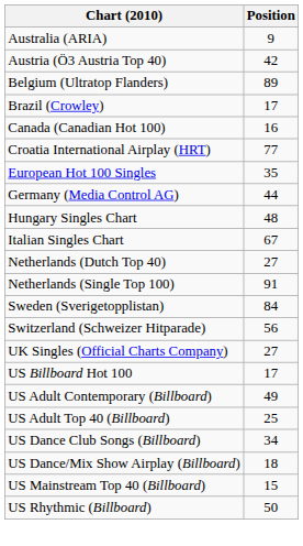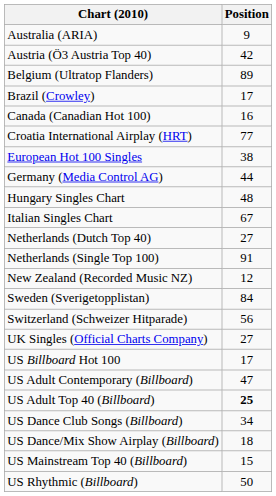European Hot 100 Singles | Position: 35 -> 38
+ row: New Zealand (Recorded Music NZ) | 12
US Adult Contemporary (Billboard) | Position: 49 -> 47
US Adult Top 40 (Billboard) | Position: normal -> bold
